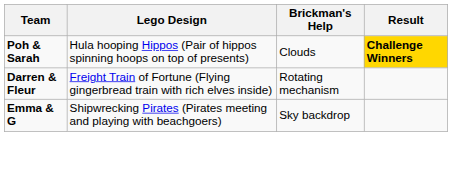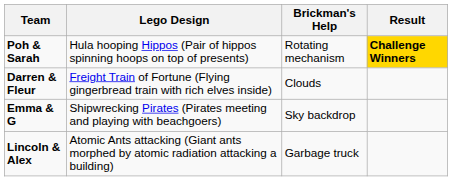Poh & Sarah | Brickman's Help: Clouds -> Rotating mechanism
Darren & Fleur | Brickman's Help: Rotating mechanism -> Clouds
+ row: Lincoln & Alex | Atomic Ants attacking (Giant ants morphed by atomic radiation attacking a building) | Garbage truck
